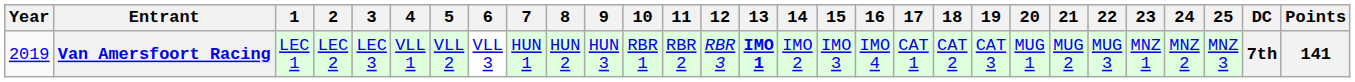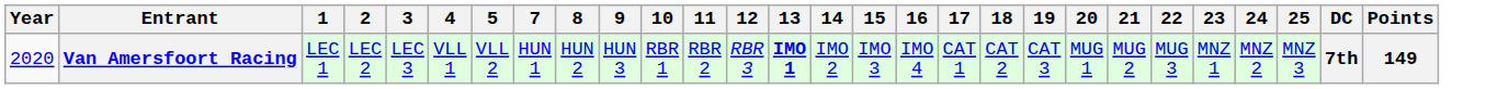- column: 6 | VLL 3
Van Amersfoort Racing | Year: 2019 -> 2020
Van Amersfoort Racing | Points: 141 -> 149
